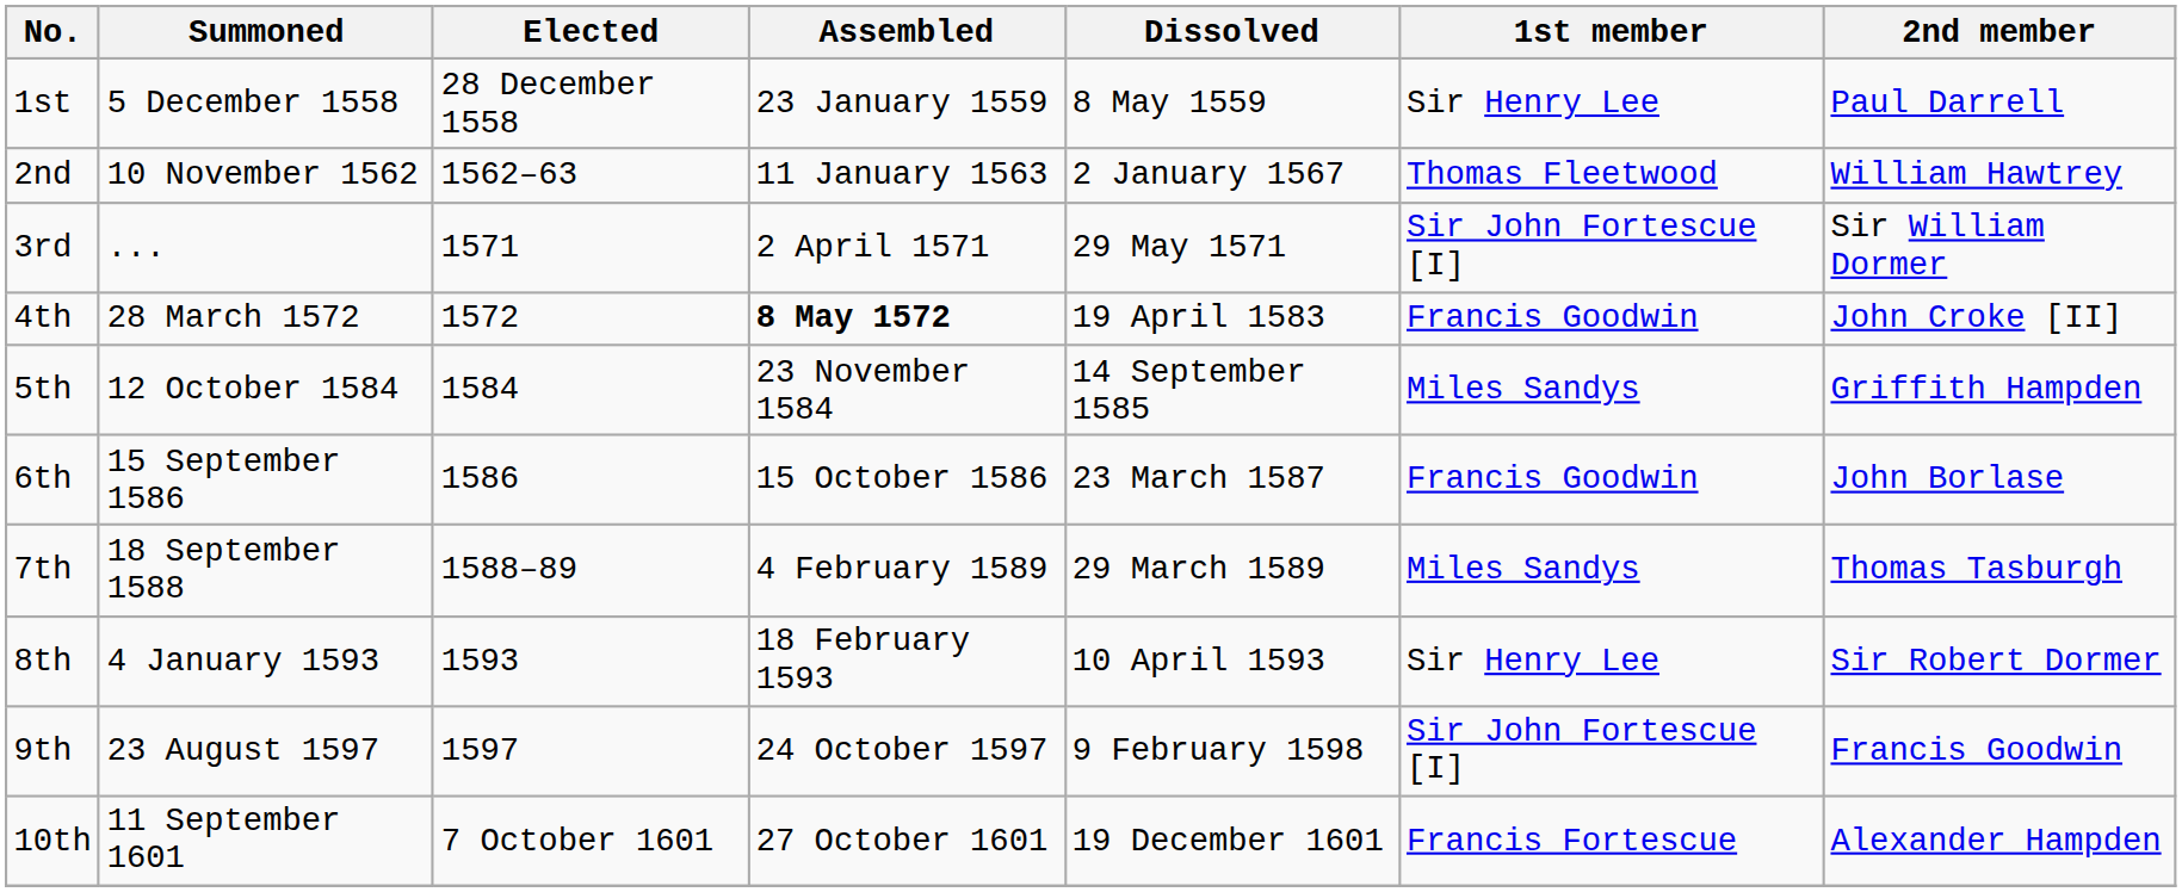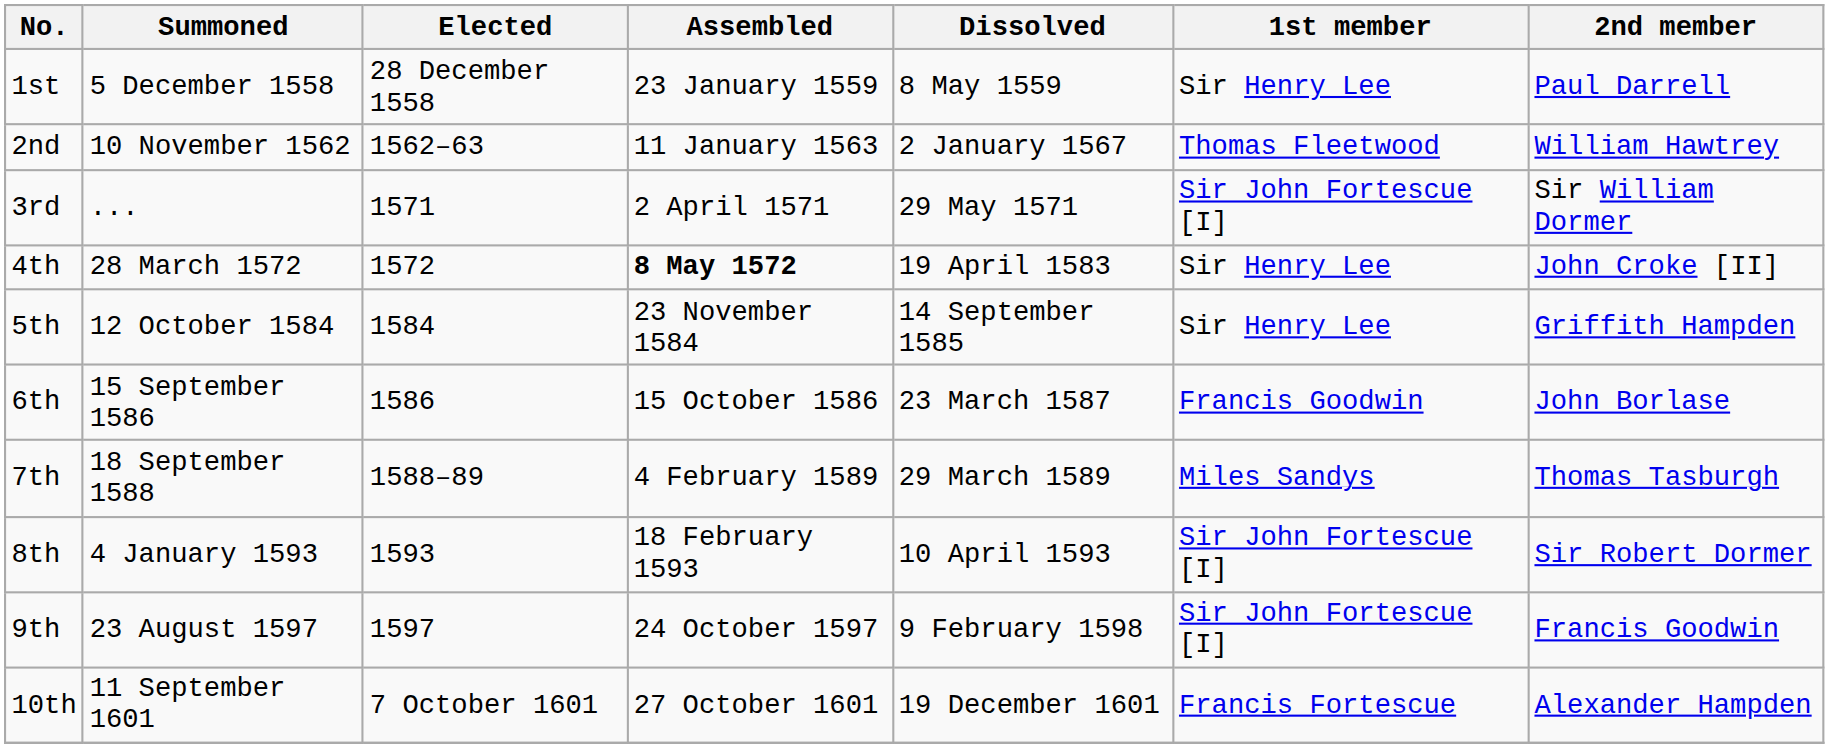4th | 1st member: Francis Goodwin -> Sir Henry Lee
5th | 1st member: Miles Sandys -> Sir Henry Lee
8th | 1st member: Sir Henry Lee -> Sir John Fortescue [I]
